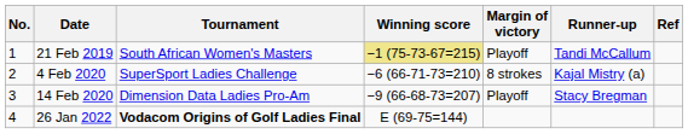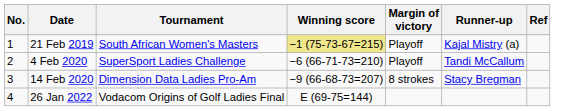21 Feb 2019 | Runner-up: Tandi McCallum -> Kajal Mistry (a)
4 Feb 2020 | Margin of victory: 8 strokes -> Playoff
4 Feb 2020 | Runner-up: Kajal Mistry (a) -> Tandi McCallum
14 Feb 2020 | Margin of victory: Playoff -> 8 strokes
26 Jan 2022 | Tournament: bold -> normal
